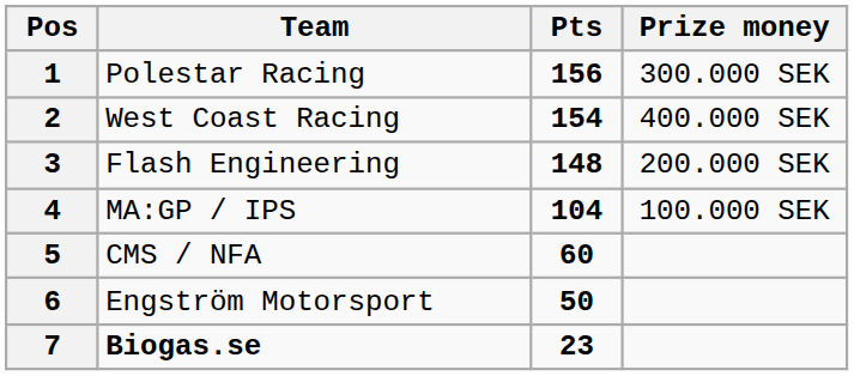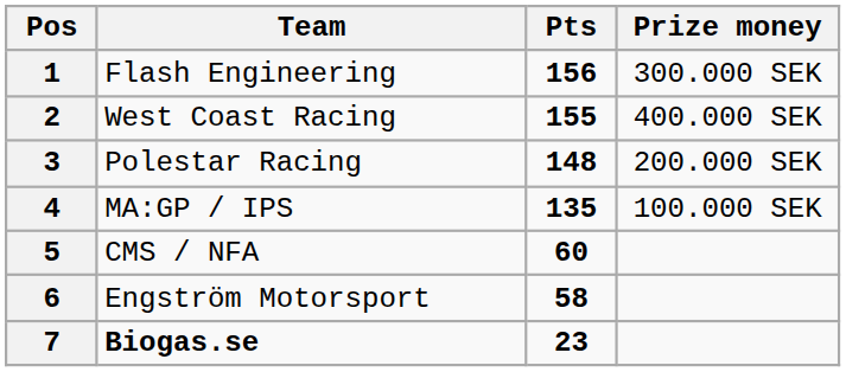1 | Team: Polestar Racing -> Flash Engineering
2 | Pts: 154 -> 155
3 | Team: Flash Engineering -> Polestar Racing
4 | Pts: 104 -> 135
6 | Pts: 50 -> 58
